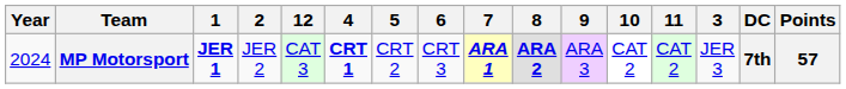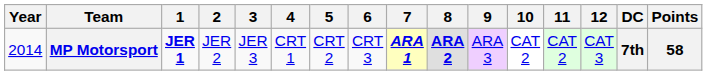columns swapped: 3 <-> 12
MP Motorsport | Year: 2024 -> 2014
MP Motorsport | 4: bold -> normal
MP Motorsport | Points: 57 -> 58
